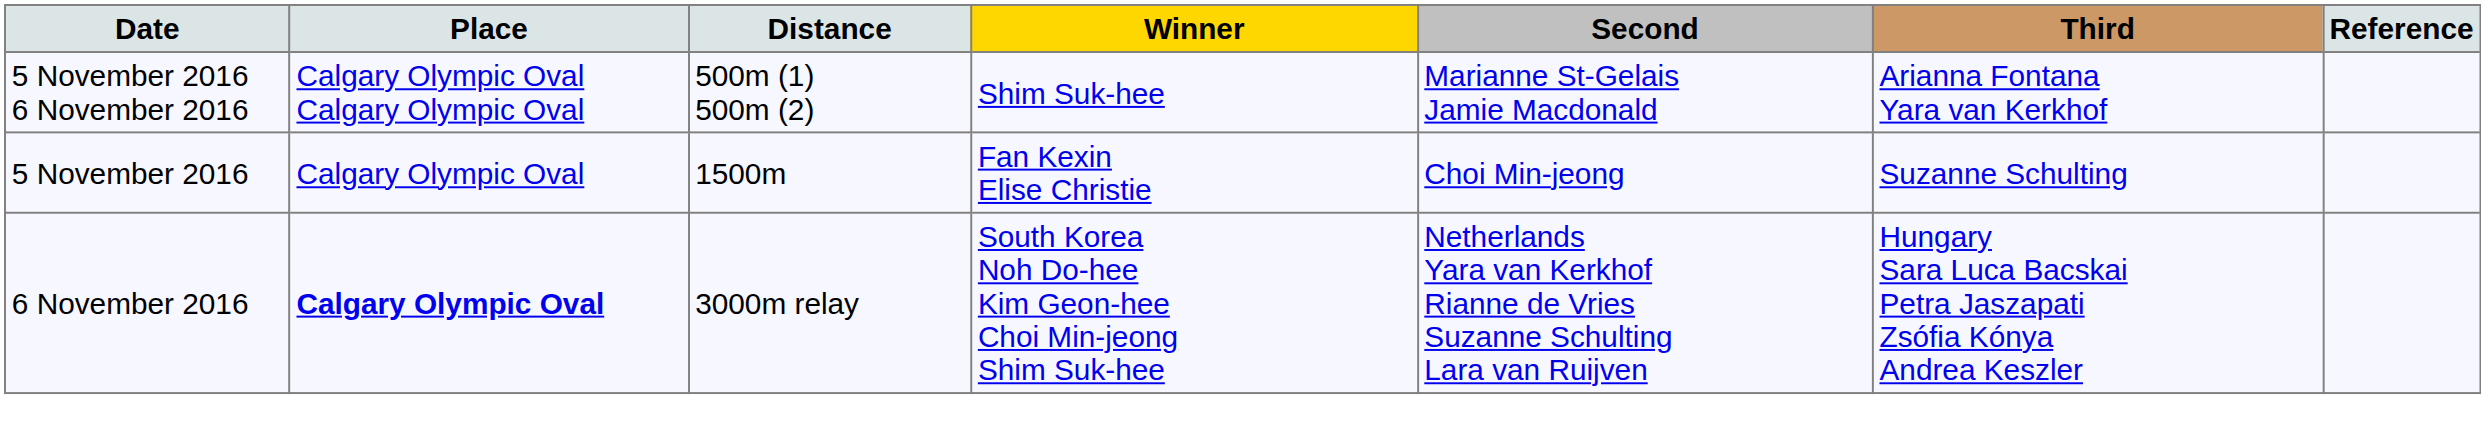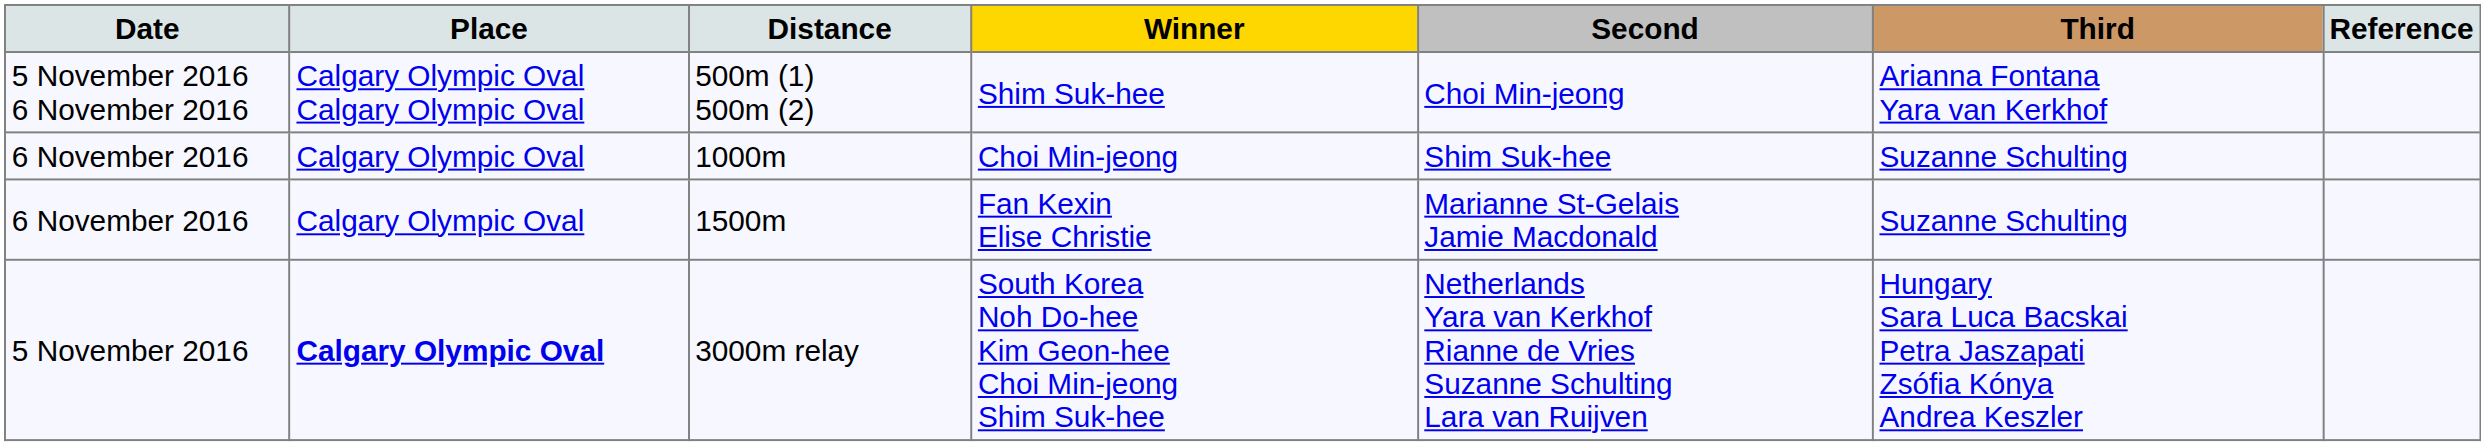500m (1) 500m (2) | Second: Marianne St-Gelais Jamie Macdonald -> Choi Min-jeong
+ row: 6 November 2016 | Calgary Olympic Oval | 1000m | Choi Min-jeong | Shim Suk-hee | Suzanne Schulting
1500m | Date: 5 November 2016 -> 6 November 2016
1500m | Second: Choi Min-jeong -> Marianne St-Gelais Jamie Macdonald
3000m relay | Date: 6 November 2016 -> 5 November 2016
